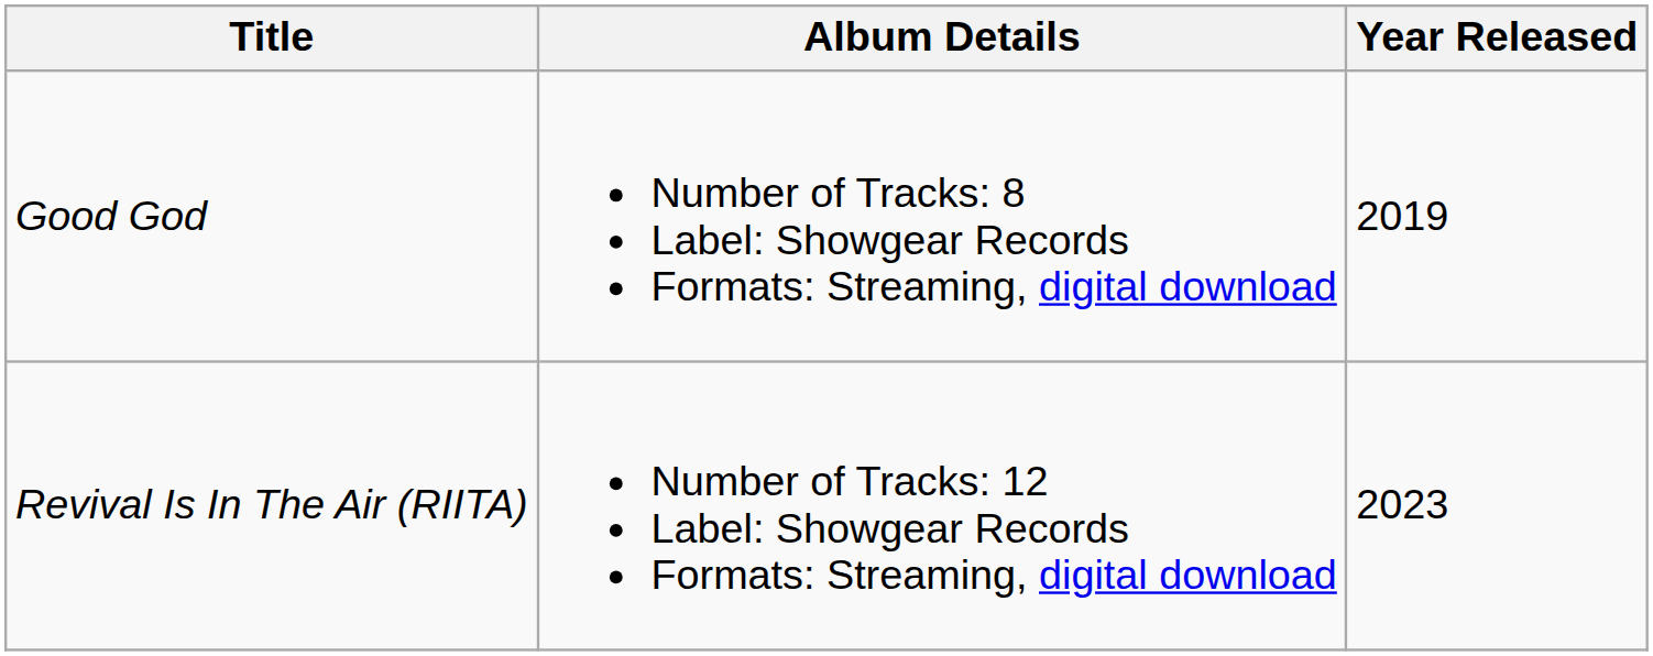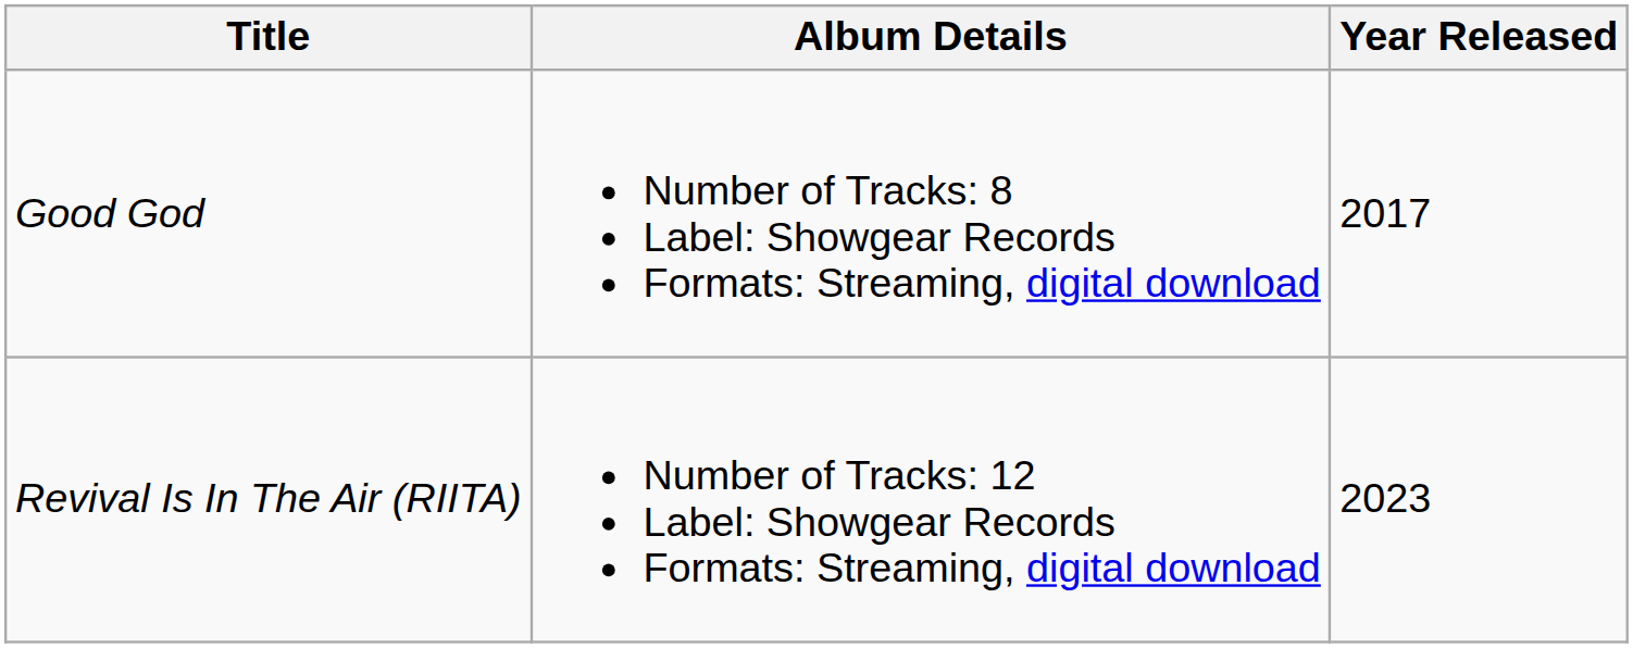Good God | Year Released: 2019 -> 2017
